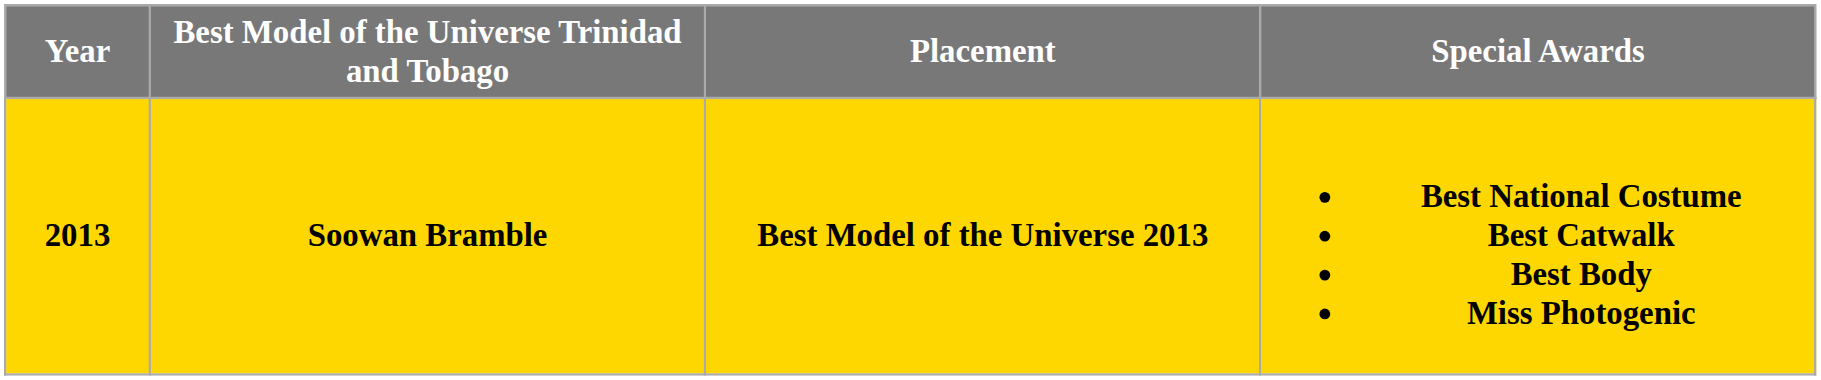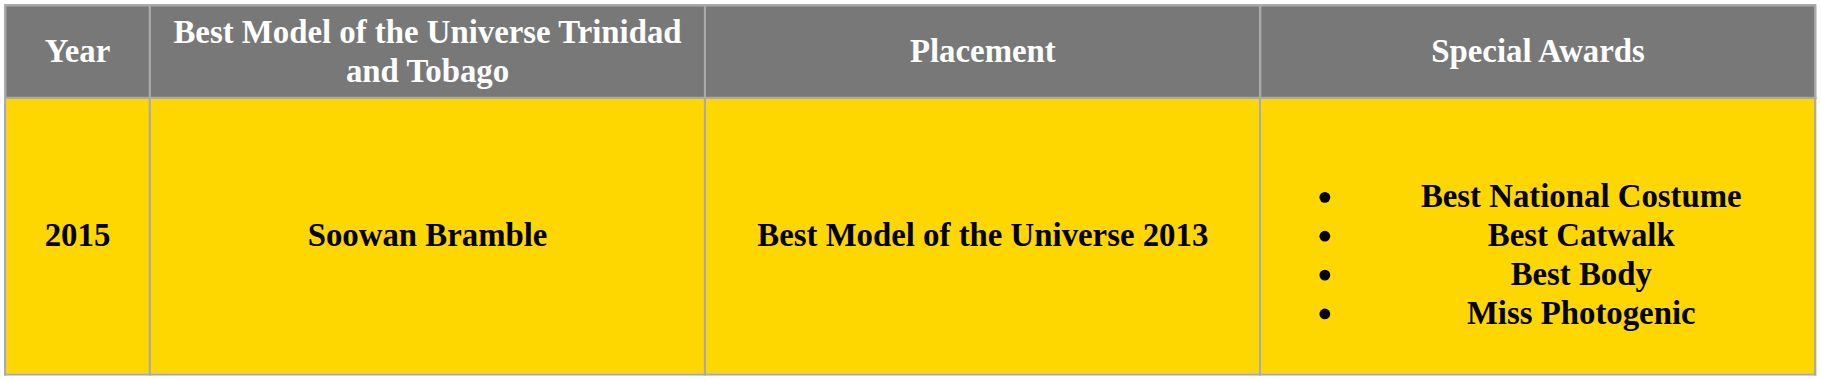Soowan Bramble | Year: 2013 -> 2015
